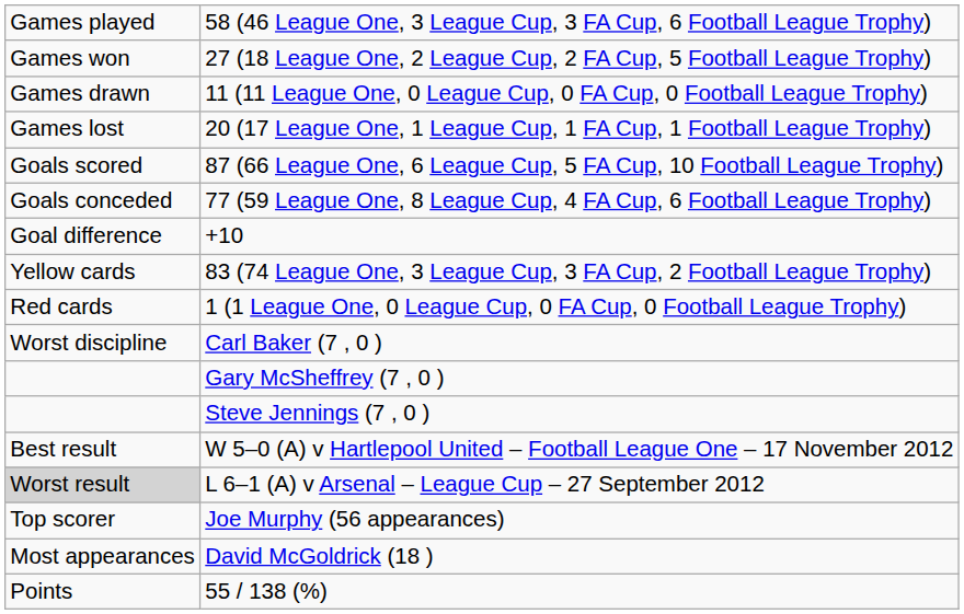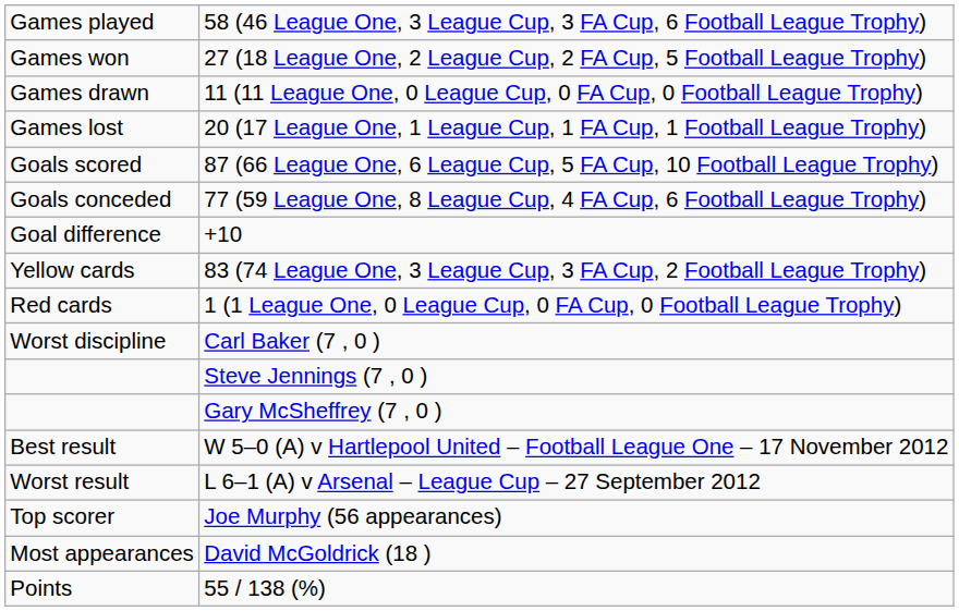rows swapped: Steve Jennings (7 , 0 ) <-> Gary McSheffrey (7 , 0 )
L 6–1 (A) v Arsenal – League Cup – 27 September 2012 | column 1: lightgrey background -> no background
